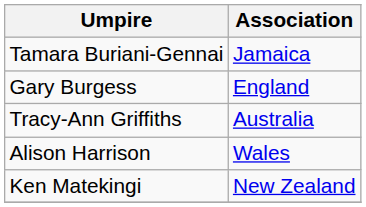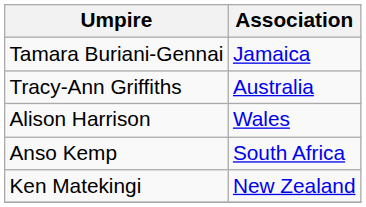- row: Gary Burgess | England
+ row: Anso Kemp | South Africa
